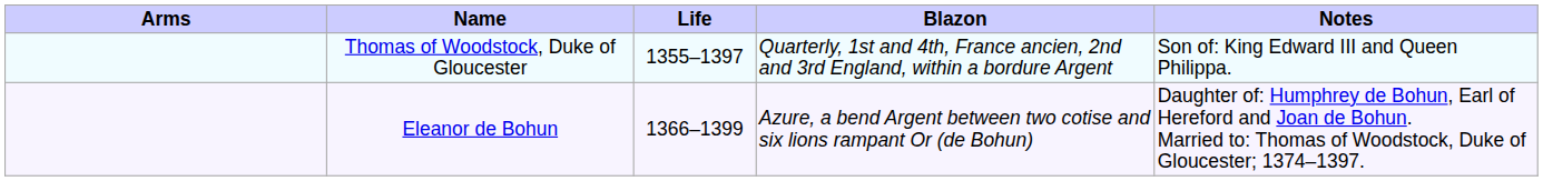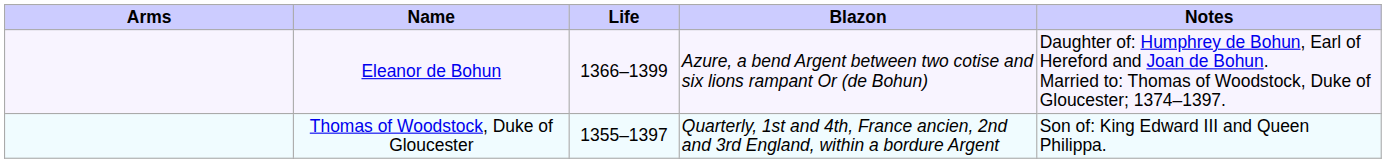rows swapped: Thomas of Woodstock, Duke of Gloucester <-> Eleanor de Bohun
